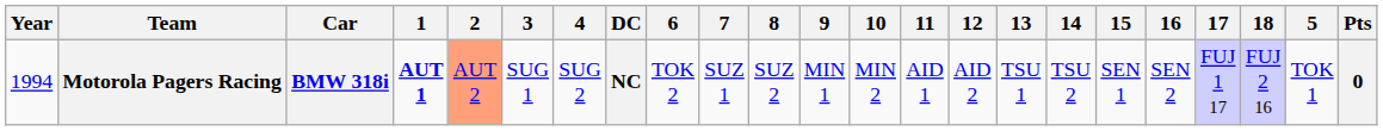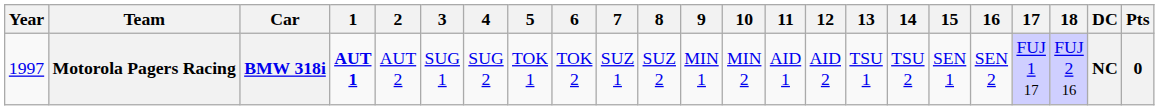columns swapped: 5 <-> DC
Motorola Pagers Racing | Year: 1994 -> 1997
Motorola Pagers Racing | 2: lightsalmon background -> no background
